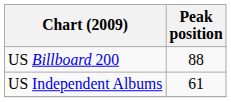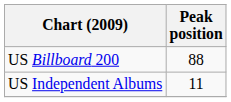US Independent Albums | Peak position: 61 -> 11
